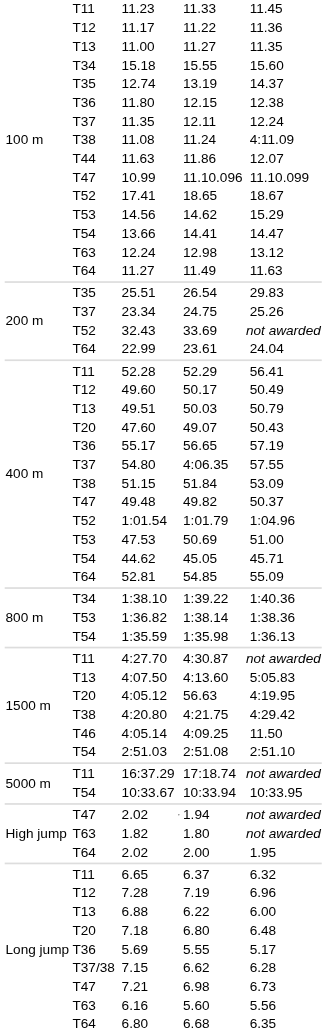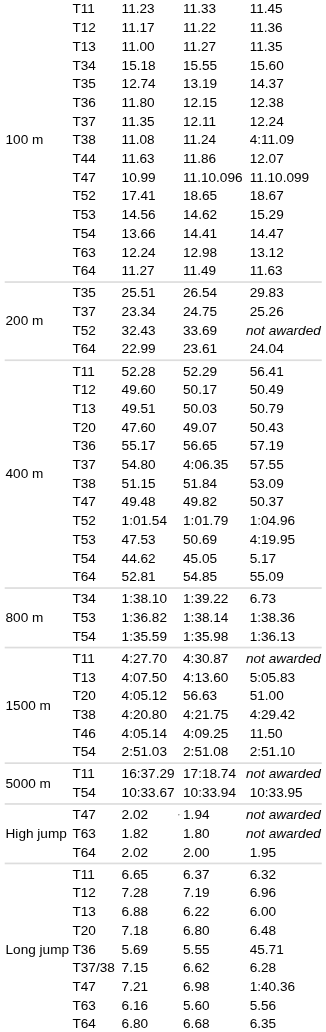47.53 | column 8: 51.00 -> 4:19.95
44.62 | column 8: 45.71 -> 5.17
1:38.10 | column 8: 1:40.36 -> 6.73
4:05.12 | column 8: 4:19.95 -> 51.00
5.69 | column 8: 5.17 -> 45.71
7.21 | column 8: 6.73 -> 1:40.36
